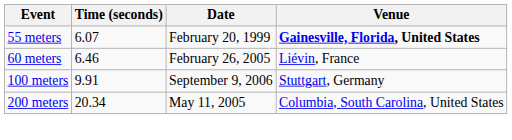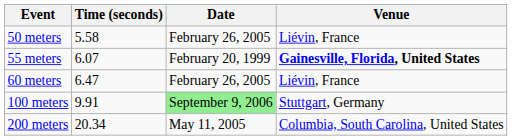+ row: 50 meters | 5.58 | February 26, 2005 | Liévin, France
60 meters | Time (seconds): 6.46 -> 6.47
100 meters | Date: no background -> lightgreen background
